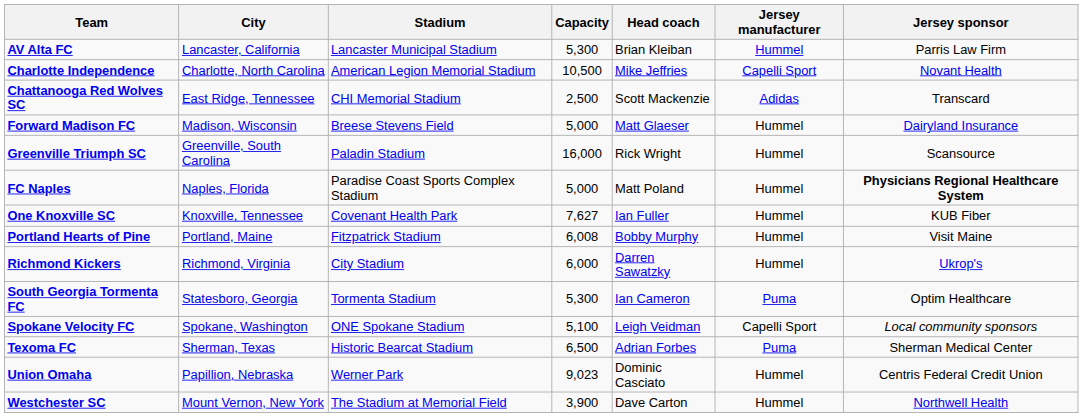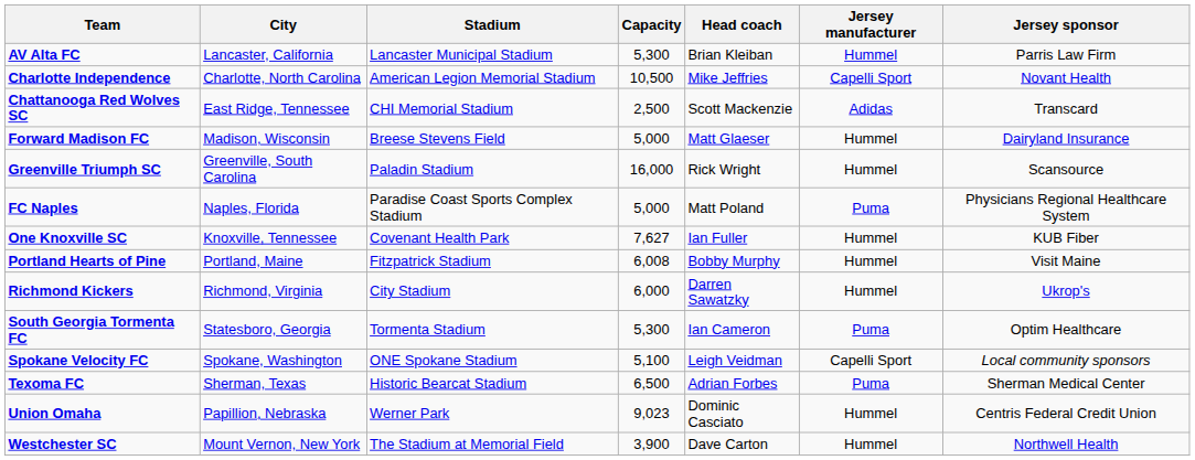FC Naples | Jersey manufacturer: Hummel -> Puma
FC Naples | Jersey sponsor: bold -> normal
